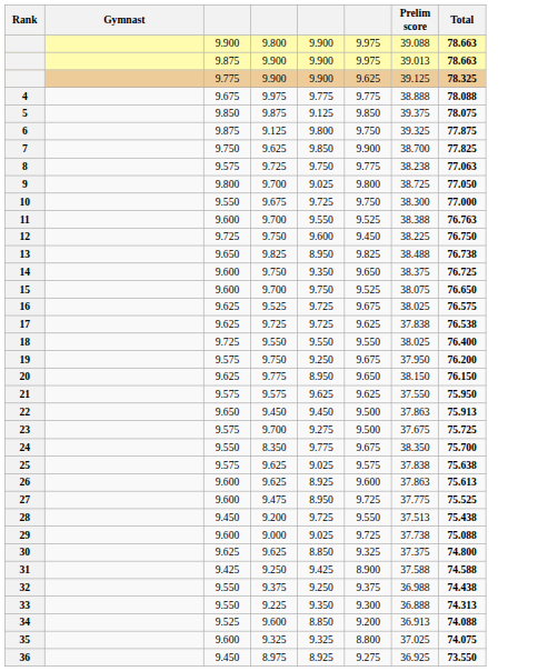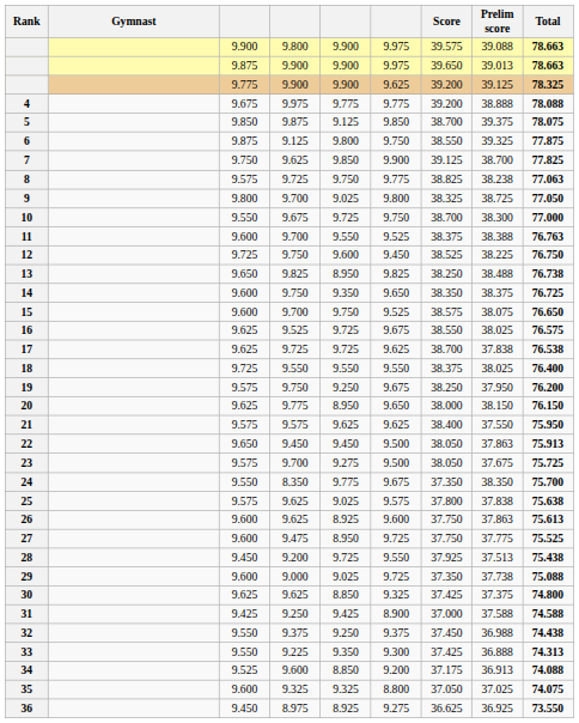+ column: Score | 39.575 | 39.650 | 39.200 | 39.200 | 38.700 | 38.550 | 39.125 | 38.825 | 38.325 | 38.700 | 38.375 | 38.525 | 38.250 | 38.350 | 38.575 | 38.550 | 38.700 | 38.375 | 38.250 | 38.000 | 38.400 | 38.050 | 38.050 | 37.350 | 37.800 | 37.750 | 37.750 | 37.925 | 37.350 | 37.425 | 37.000 | 37.450 | 37.425 | 37.175 | 37.050 | 36.625
